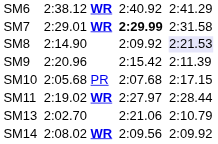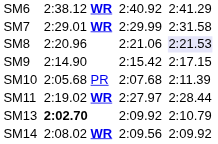SM7 | column 5: bold -> normal
SM8 | column 3: 2:14.90 -> 2:20.96
SM8 | column 5: 2:09.92 -> 2:21.06
SM9 | column 3: 2:20.96 -> 2:14.90
SM9 | column 7: 2:11.39 -> 2:17.15
SM10 | column 7: 2:17.15 -> 2:11.39
SM13 | column 3: normal -> bold
SM13 | column 5: 2:21.06 -> 2:09.92
